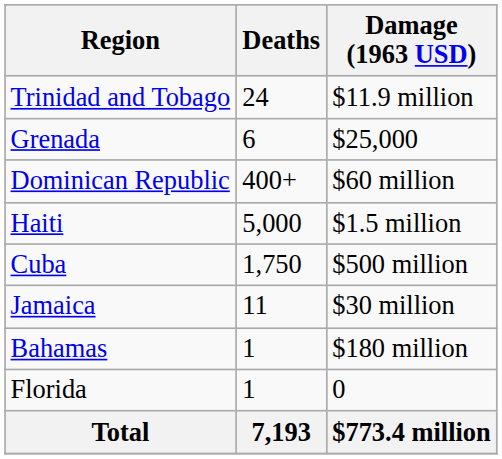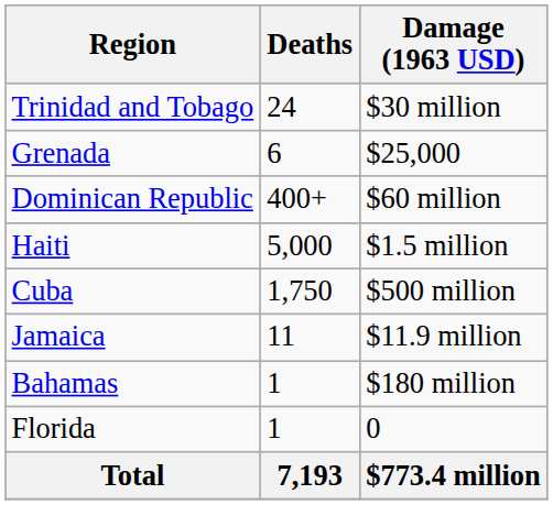Trinidad and Tobago | Damage (1963 USD): $11.9 million -> $30 million
Jamaica | Damage (1963 USD): $30 million -> $11.9 million
